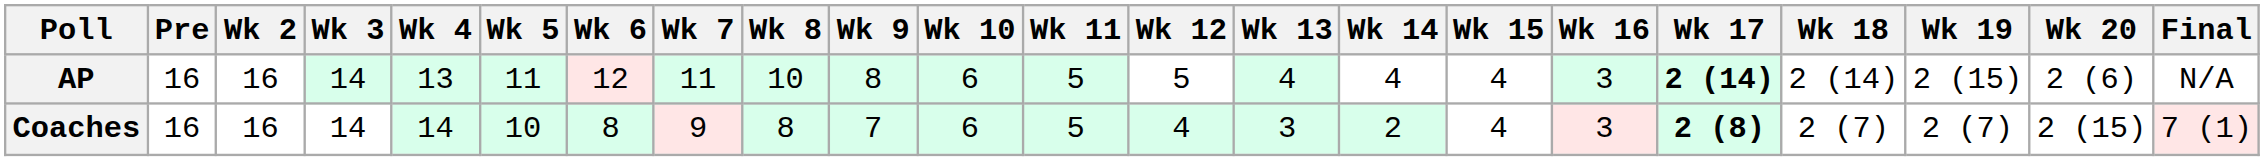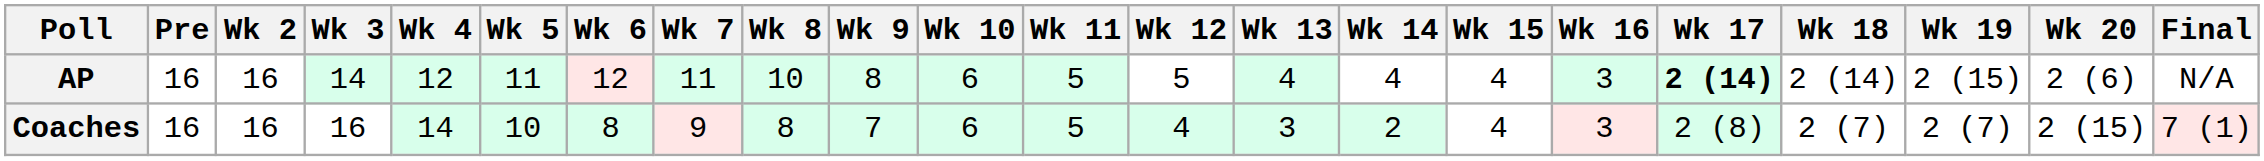AP | Wk 4: 13 -> 12
Coaches | Wk 3: 14 -> 16
Coaches | Wk 17: bold -> normal
